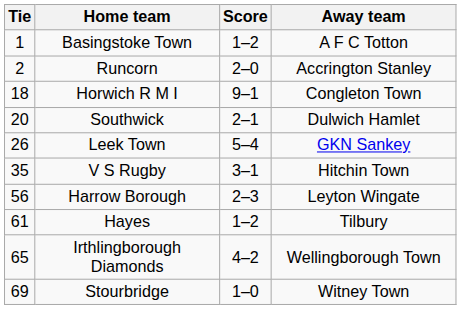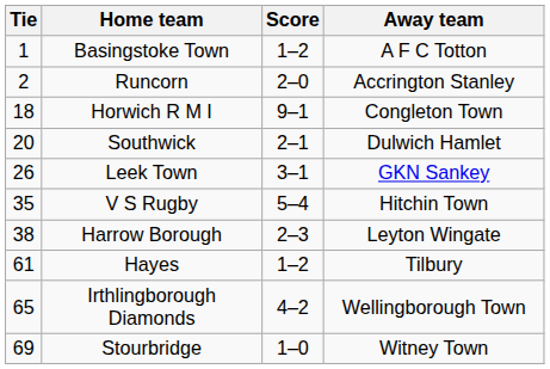Leek Town | Score: 5–4 -> 3–1
V S Rugby | Score: 3–1 -> 5–4
Harrow Borough | Tie: 56 -> 38
